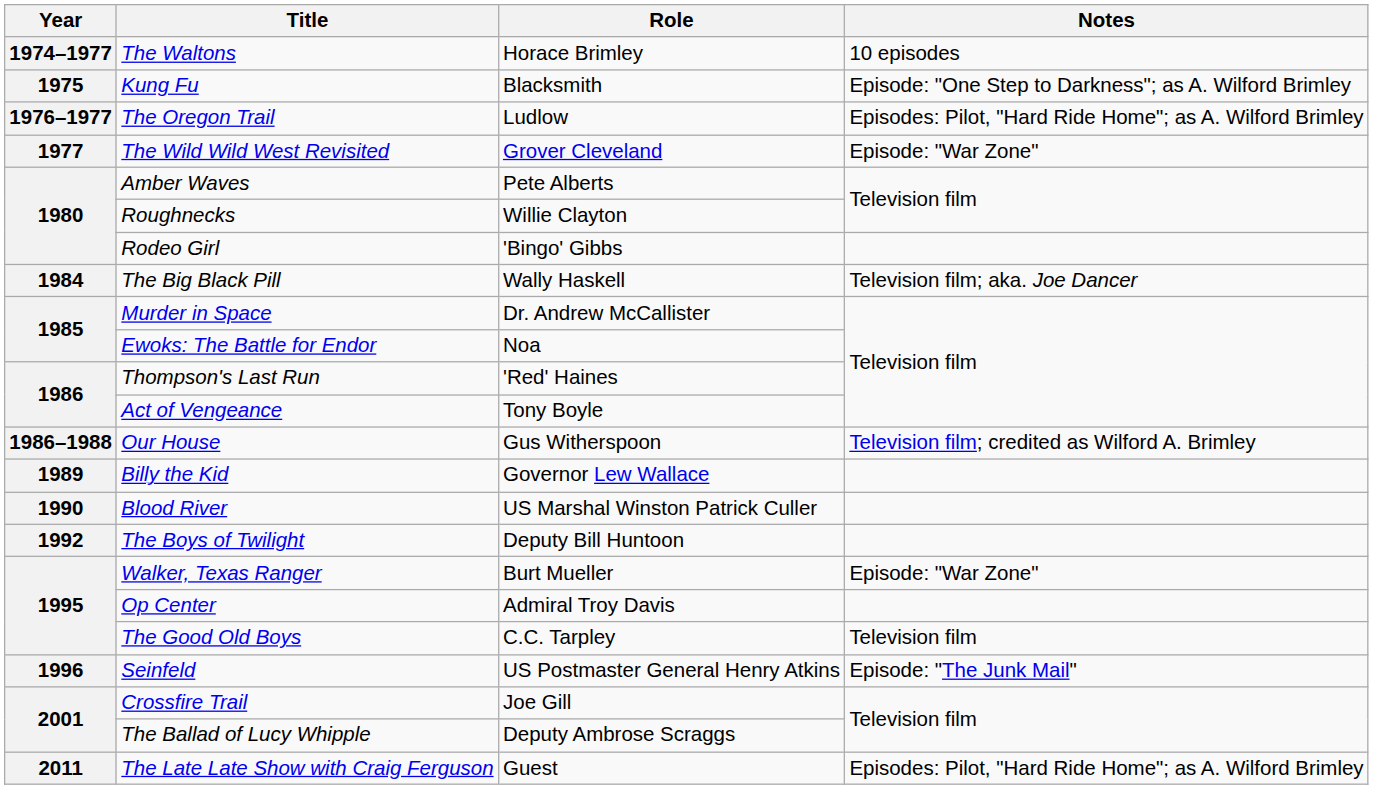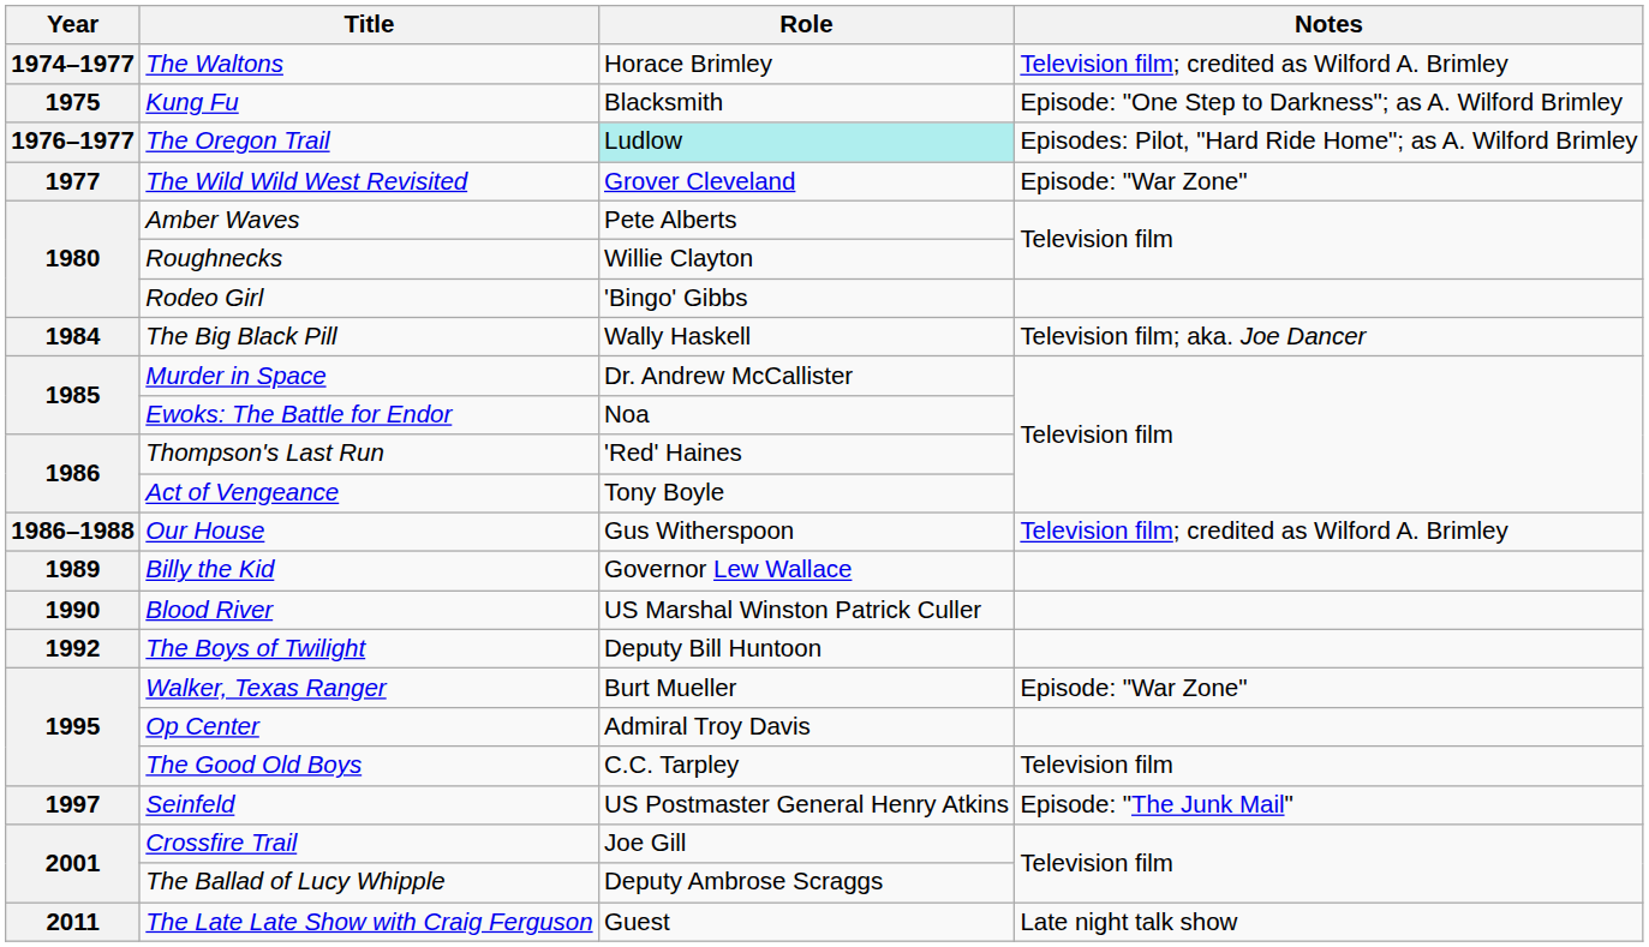The Waltons | Notes: 10 episodes -> Television film; credited as Wilford A. Brimley
The Oregon Trail | Role: no background -> paleturquoise background
Seinfeld | Year: 1996 -> 1997
The Late Late Show with Craig Ferguson | Notes: Episodes: Pilot, "Hard Ride Home"; as A. Wilford Brimley -> Late night talk show
